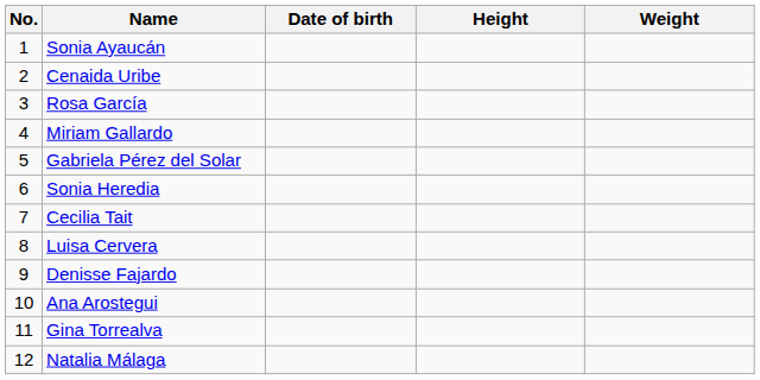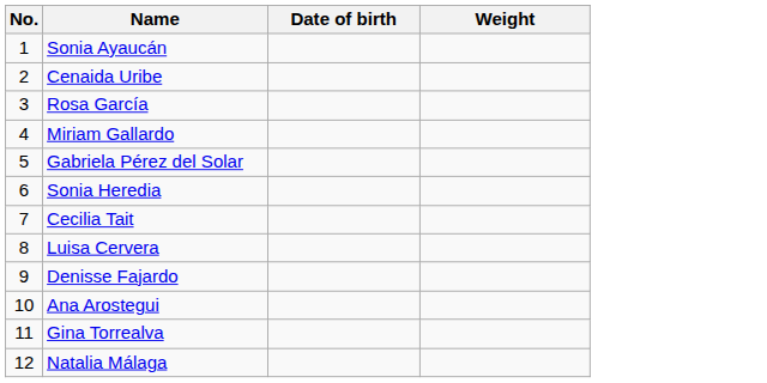- column: Height
